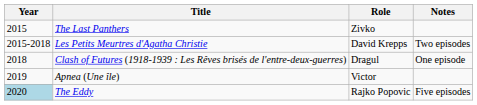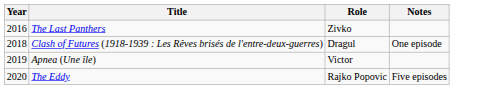The Last Panthers | Year: 2015 -> 2016
- row: 2015-2018 | Les Petits Meurtres d'Agatha Christie | David Krepps | Two episodes
The Eddy | Year: lightblue background -> no background
